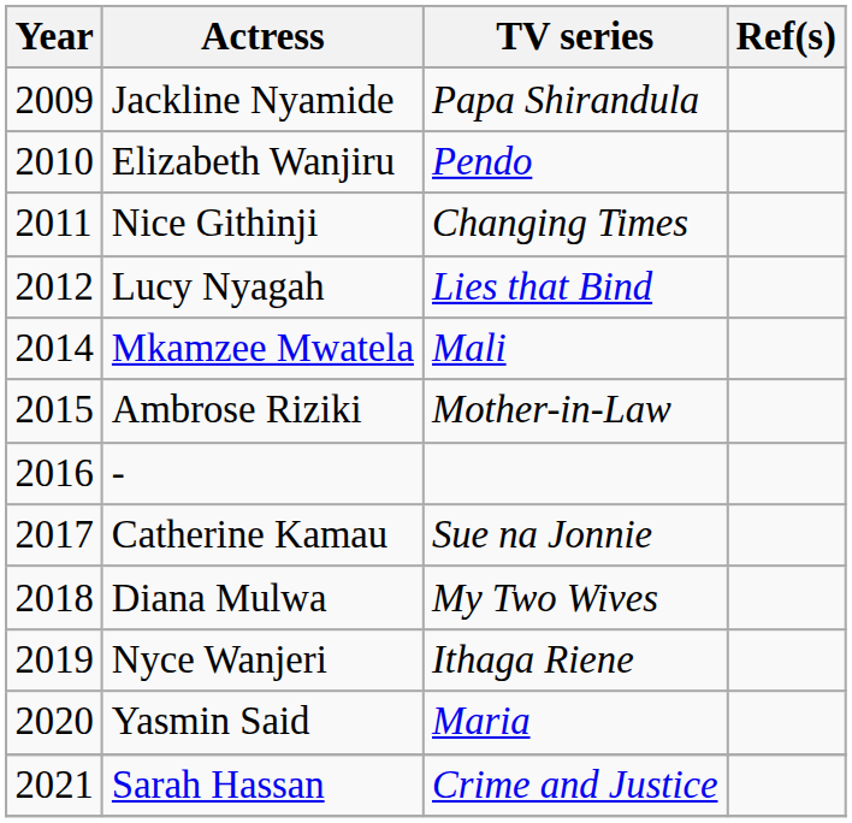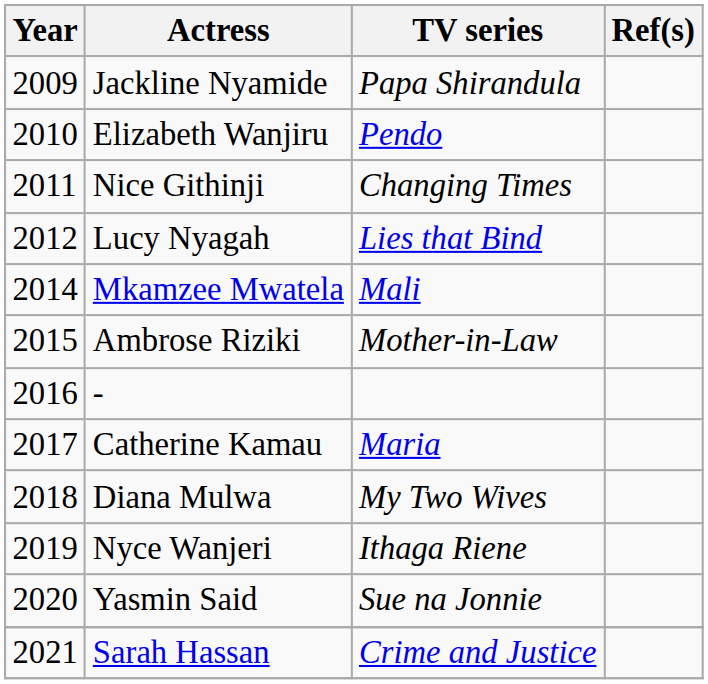Catherine Kamau | TV series: Sue na Jonnie -> Maria
Yasmin Said | TV series: Maria -> Sue na Jonnie
